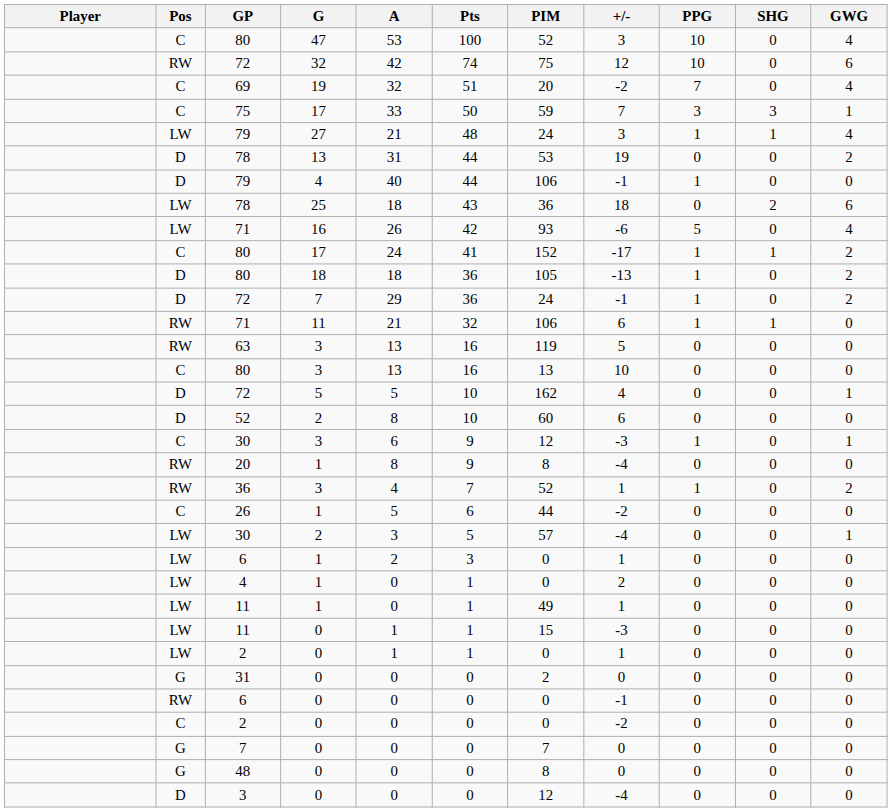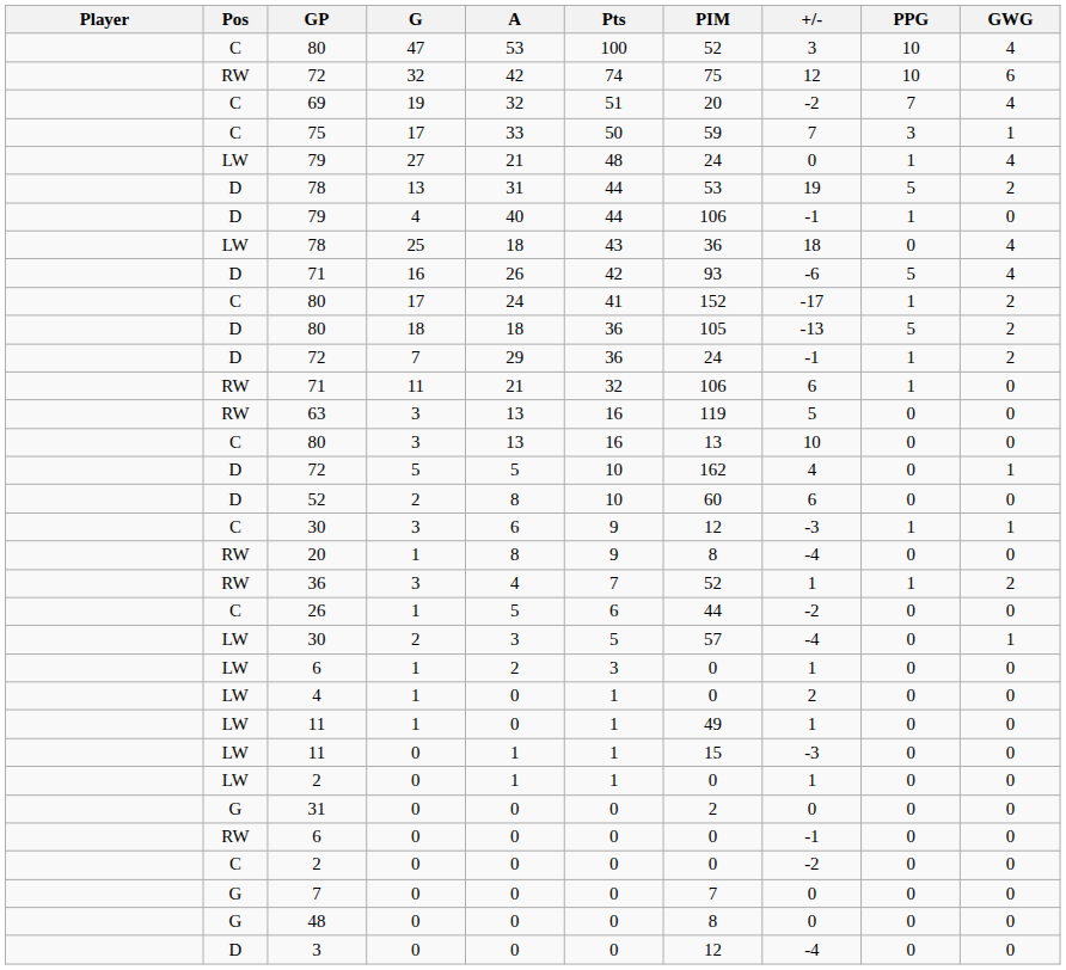- column: SHG | 0 | 0 | 0 | 3 | 1 | 0 | 0 | 2 | 0 | 1 | 0 | 0 | 1 | 0 | 0 | 0 | 0 | 0 | 0 | 0 | 0 | 0 | 0 | 0 | 0 | 0 | 0 | 0 | 0 | 0 | 0 | 0 | 0
79 / 27 | +/-: 3 -> 0
78 / 13 | PPG: 0 -> 5
78 / 25 | GWG: 6 -> 4
71 / 16 | Pos: LW -> D
80 / 18 | PPG: 1 -> 5
